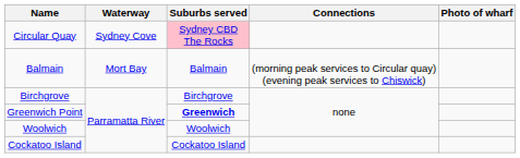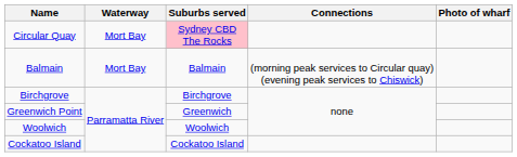Circular Quay | Waterway: Sydney Cove -> Mort Bay
Greenwich Point | Suburbs served: bold -> normal
